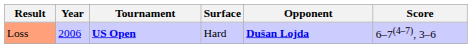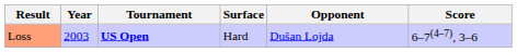Loss | Year: 2006 -> 2003
Loss | Opponent: bold -> normal
